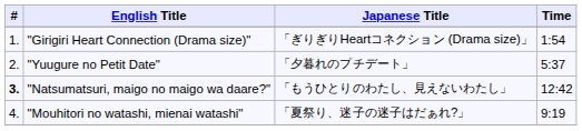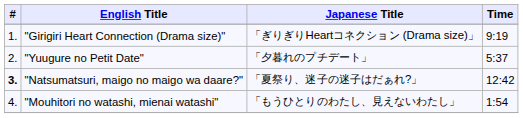"Girigiri Heart Connection (Drama size)" | Time: 1:54 -> 9:19
"Natsumatsuri, maigo no maigo wa daare?" | Japanese Title: 「もうひとりのわたし、見えないわたし」 -> 「夏祭り、迷子の迷子はだぁれ?」
"Mouhitori no watashi, mienai watashi" | Japanese Title: 「夏祭り、迷子の迷子はだぁれ?」 -> 「もうひとりのわたし、見えないわたし」
"Mouhitori no watashi, mienai watashi" | Time: 9:19 -> 1:54
